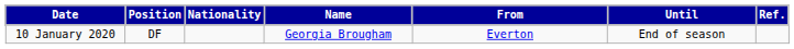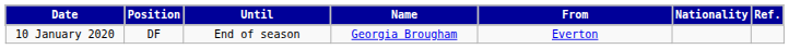columns swapped: Nationality <-> Until
